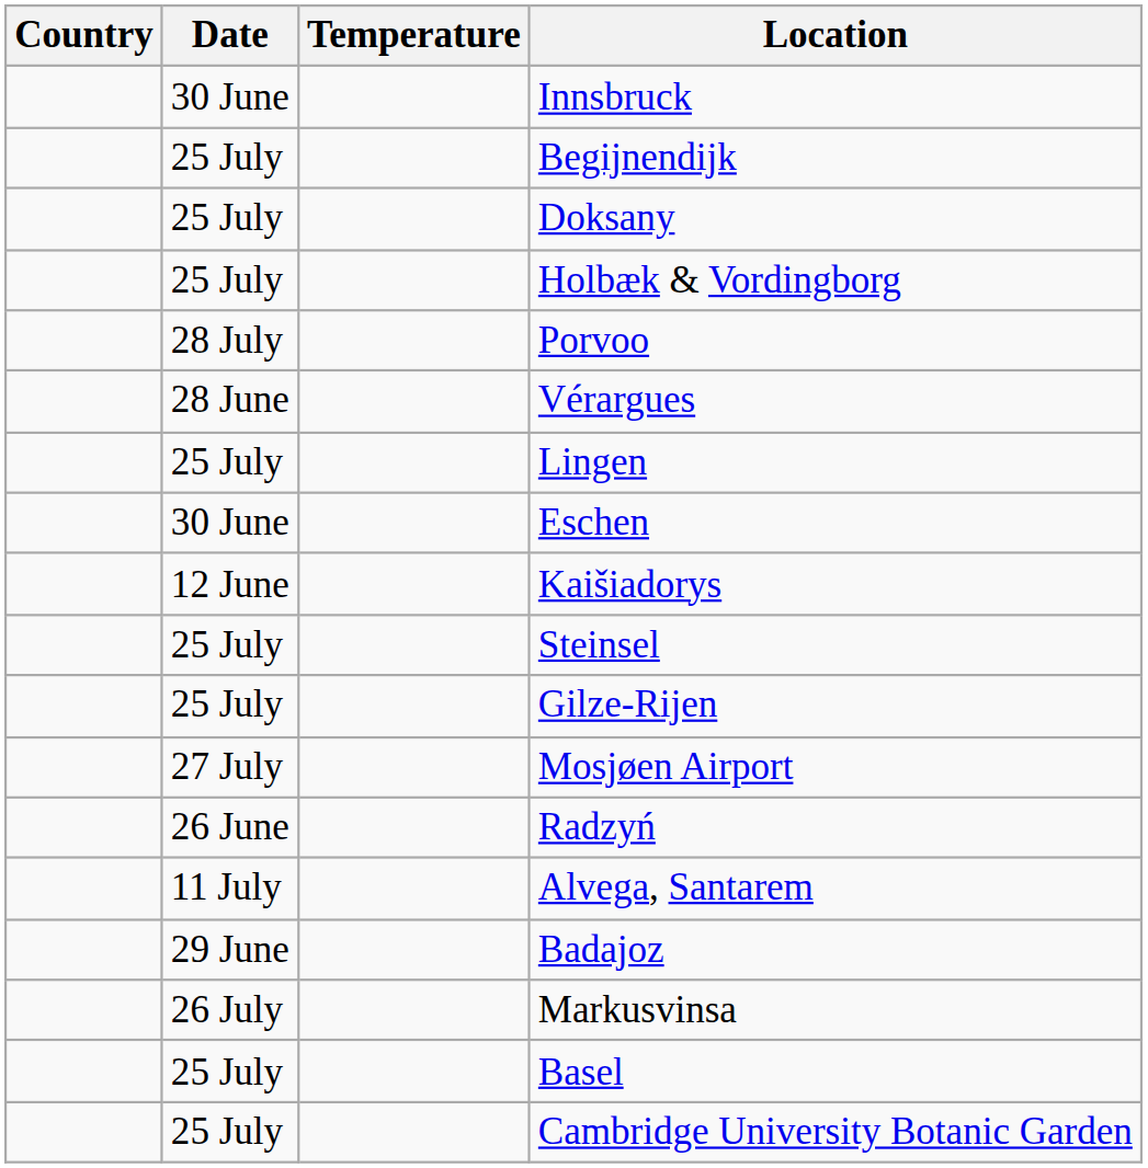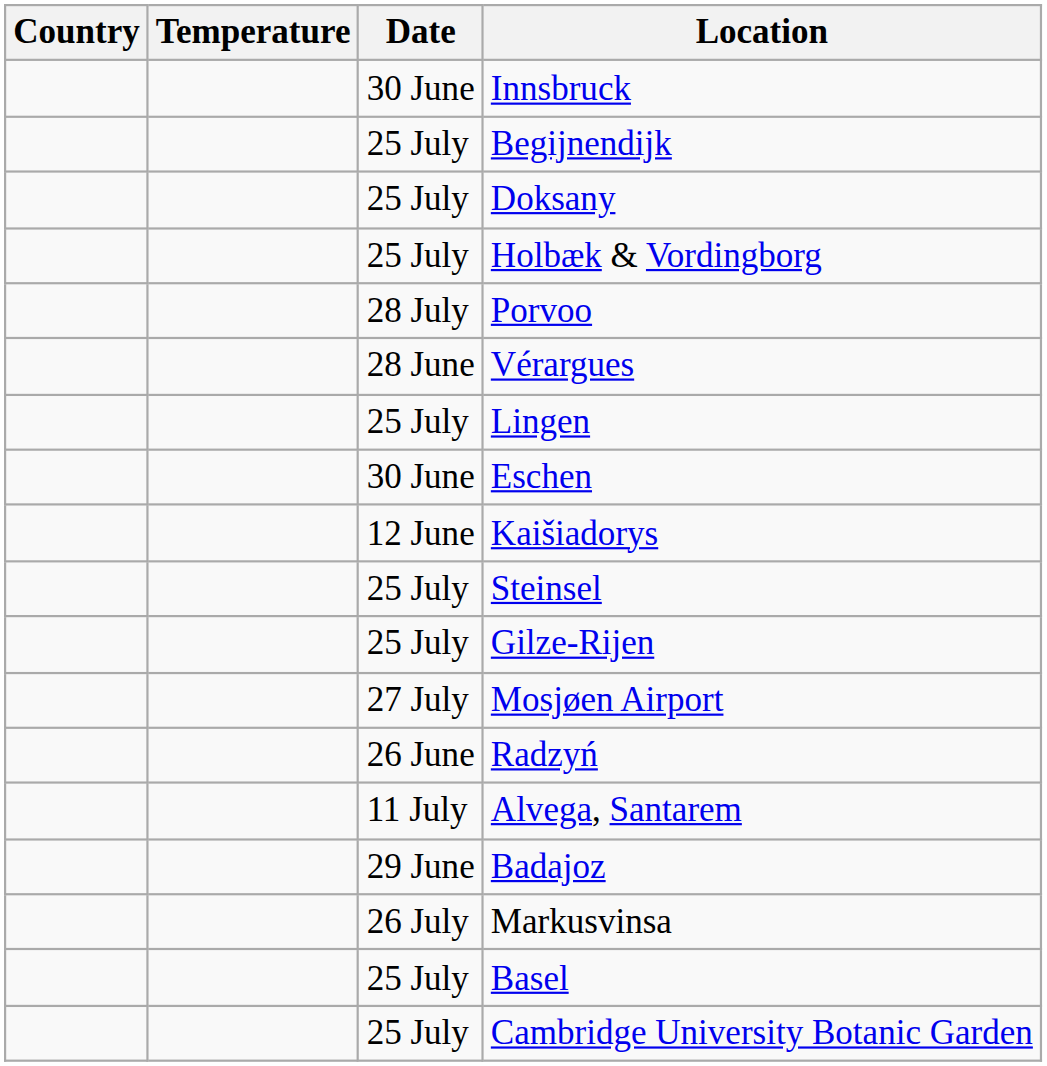columns swapped: Temperature <-> Date
